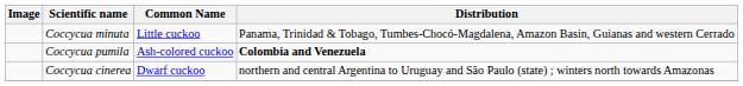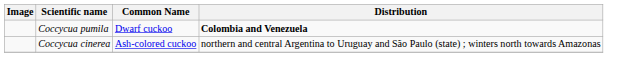- row: Coccycua minuta | Little cuckoo | Panama, Trinidad & Tobago, Tumbes-Chocó-Magdalena, Amazon Basin, Guianas and western Cerrado
Coccycua pumila | Common Name: Ash-colored cuckoo -> Dwarf cuckoo
Coccycua cinerea | Common Name: Dwarf cuckoo -> Ash-colored cuckoo
